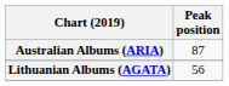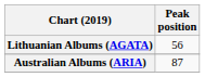rows swapped: Australian Albums (ARIA) <-> Lithuanian Albums (AGATA)
